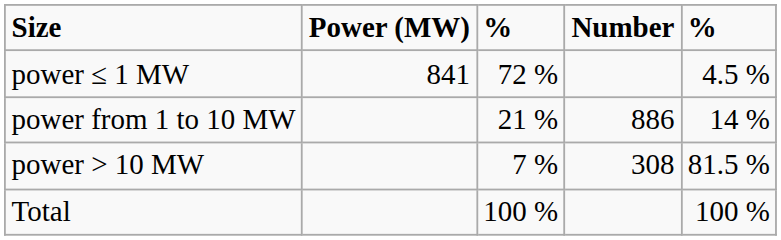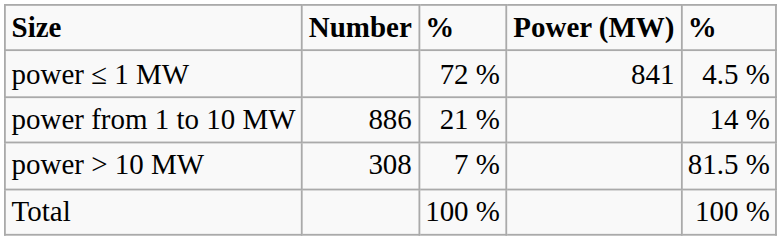columns swapped: Number <-> Power (MW)
